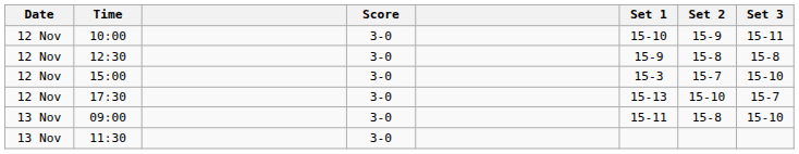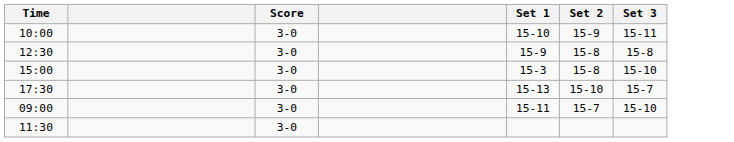- column: Date | 12 Nov | 12 Nov | 12 Nov | 12 Nov | 13 Nov | 13 Nov
15:00 | Set 2: 15-7 -> 15-8
09:00 | Set 2: 15-8 -> 15-7
